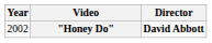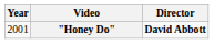"Honey Do" | Year: 2002 -> 2001
